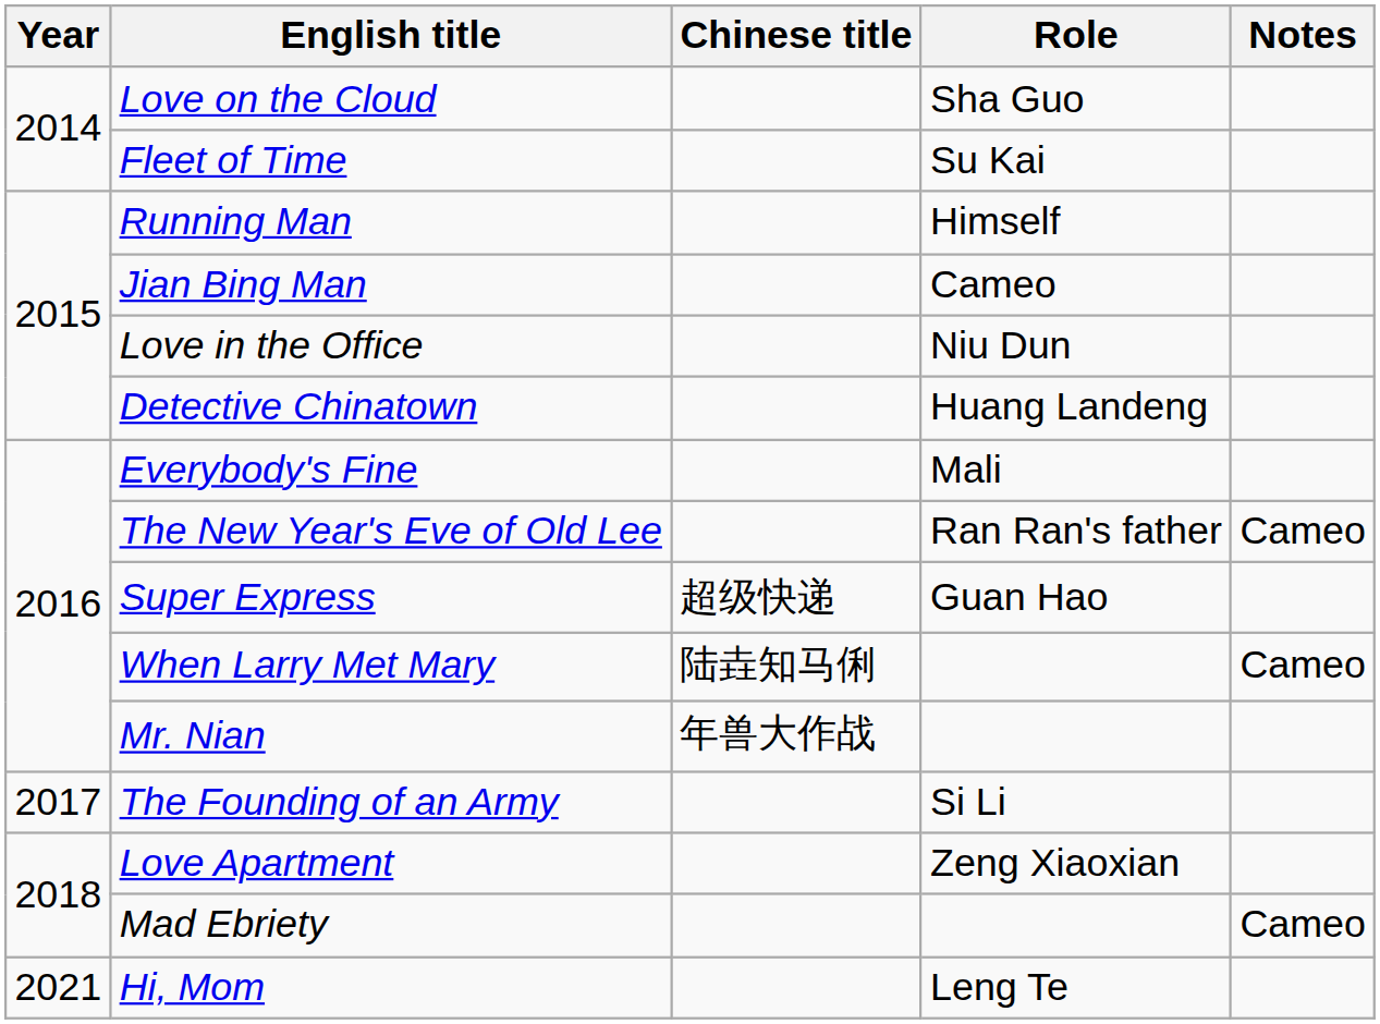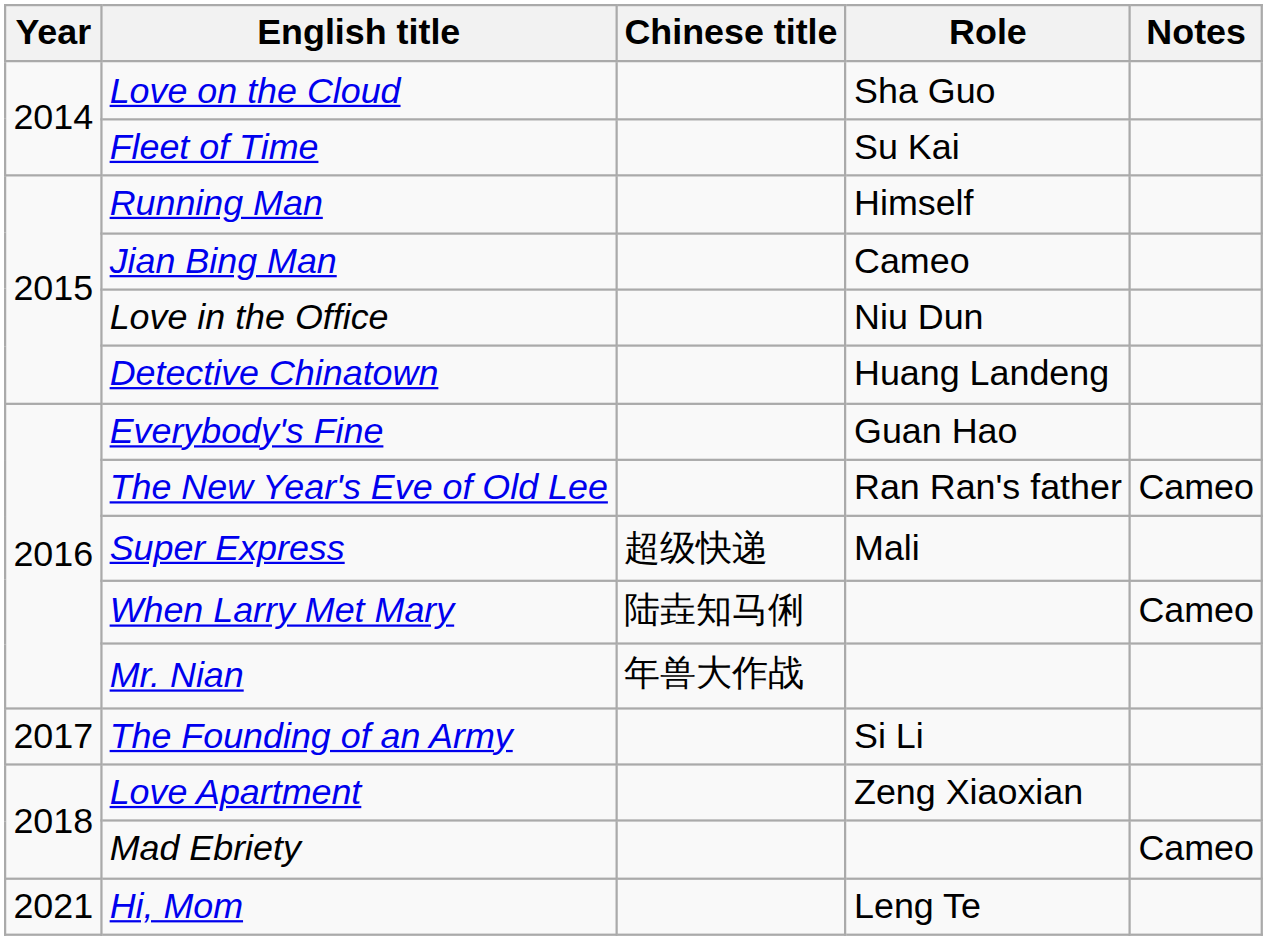Everybody's Fine | Role: Mali -> Guan Hao
Super Express | Role: Guan Hao -> Mali
